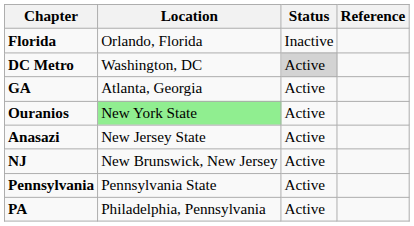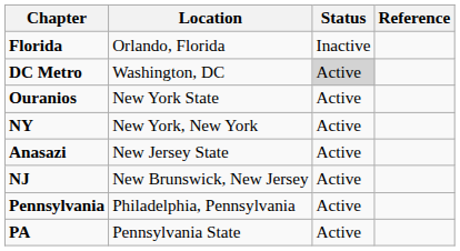- row: GA | Atlanta, Georgia | Active
Ouranios | Location: lightgreen background -> no background
+ row: NY | New York, New York | Active
Pennsylvania | Location: Pennsylvania State -> Philadelphia, Pennsylvania
PA | Location: Philadelphia, Pennsylvania -> Pennsylvania State
